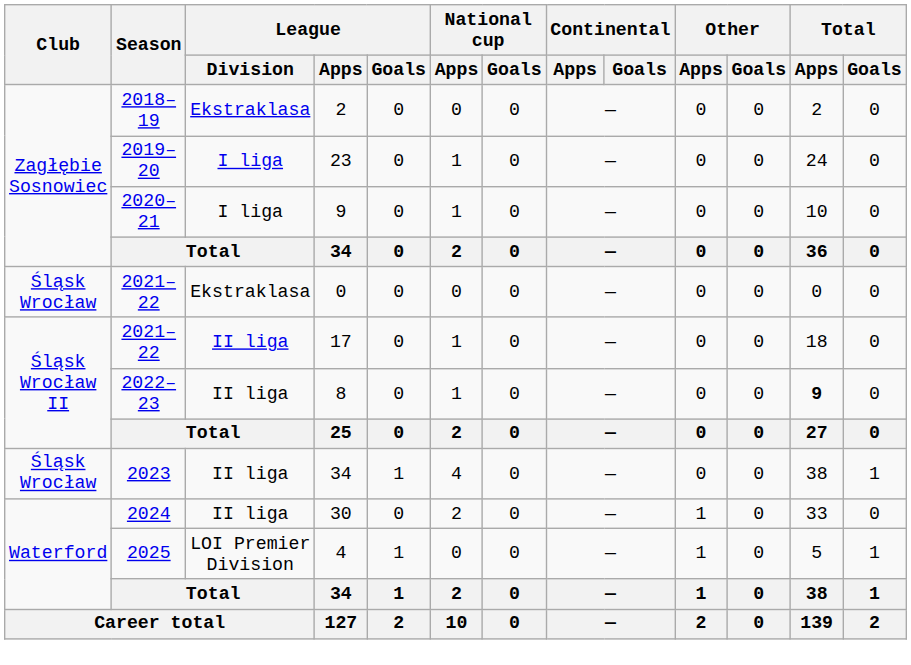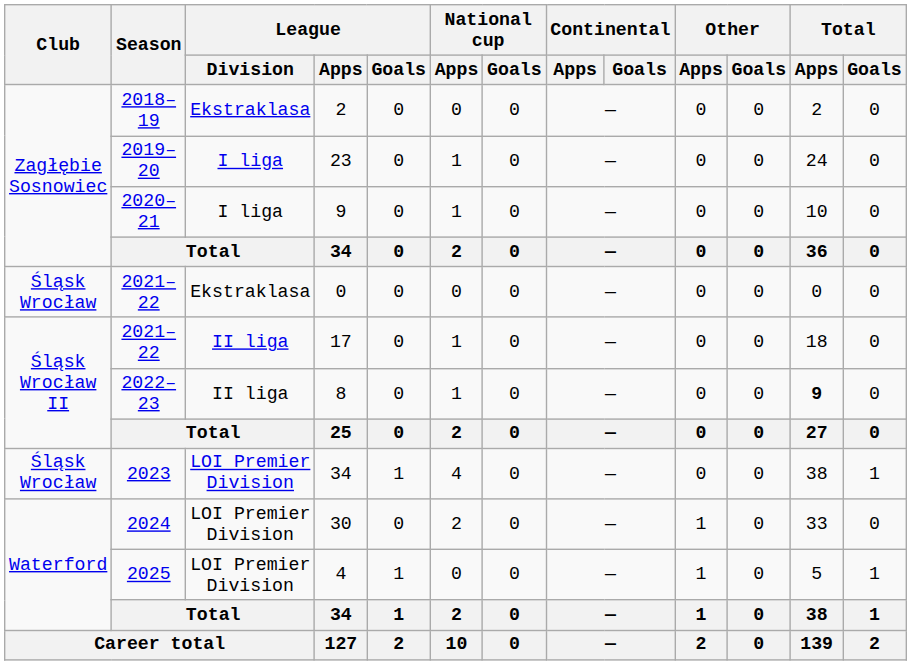2023 / 34 | League / Division: II liga -> LOI Premier Division
30 | League / Division: II liga -> LOI Premier Division
